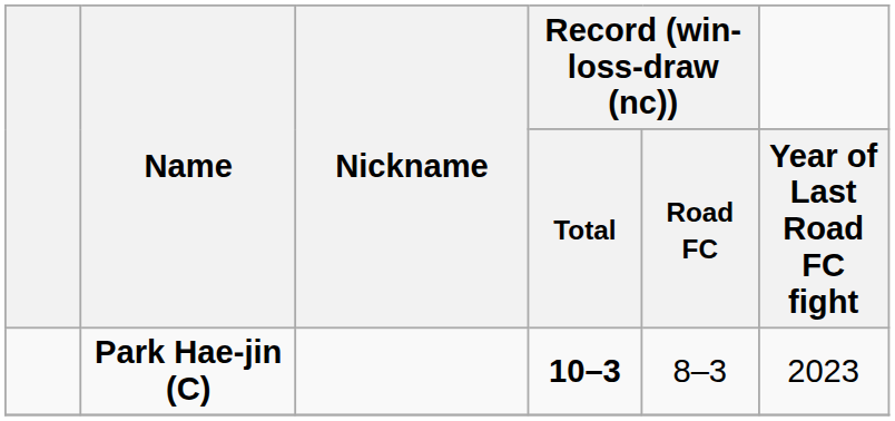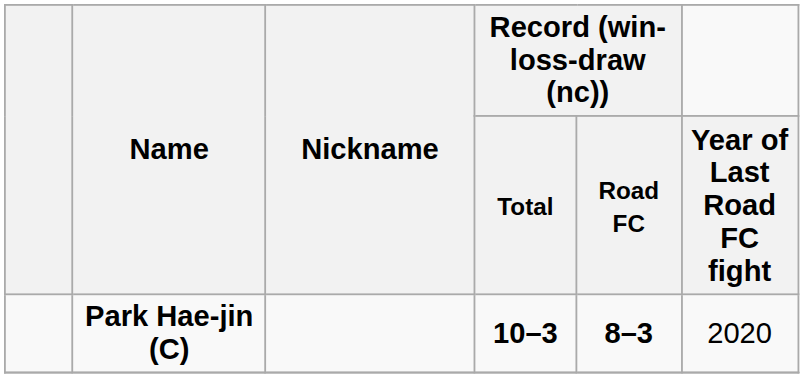Park Hae-jin (C) | Record (win-loss-draw (nc)) / Road FC: normal -> bold
Park Hae-jin (C) | Year of Last Road FC fight: 2023 -> 2020
